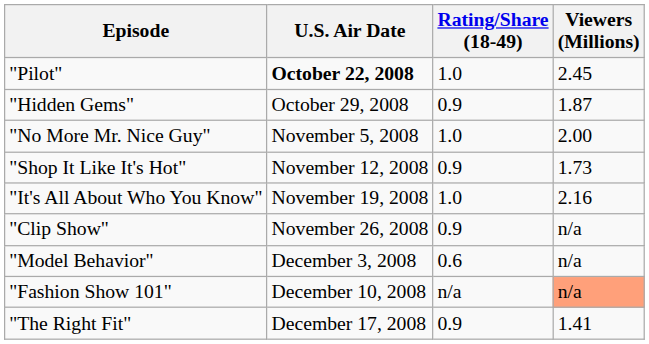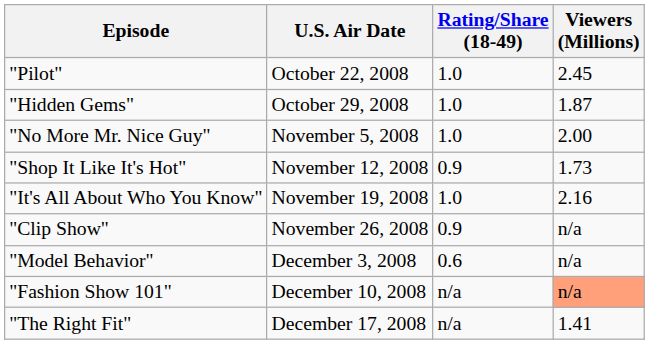"Pilot" | U.S. Air Date: bold -> normal
"Hidden Gems" | Rating/Share (18-49): 0.9 -> 1.0
"The Right Fit" | Rating/Share (18-49): 0.9 -> n/a
